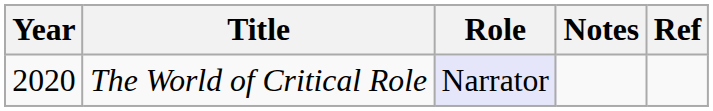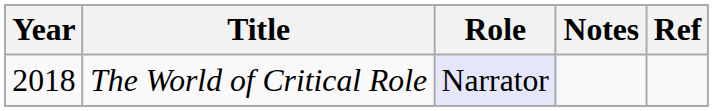The World of Critical Role | Year: 2020 -> 2018
